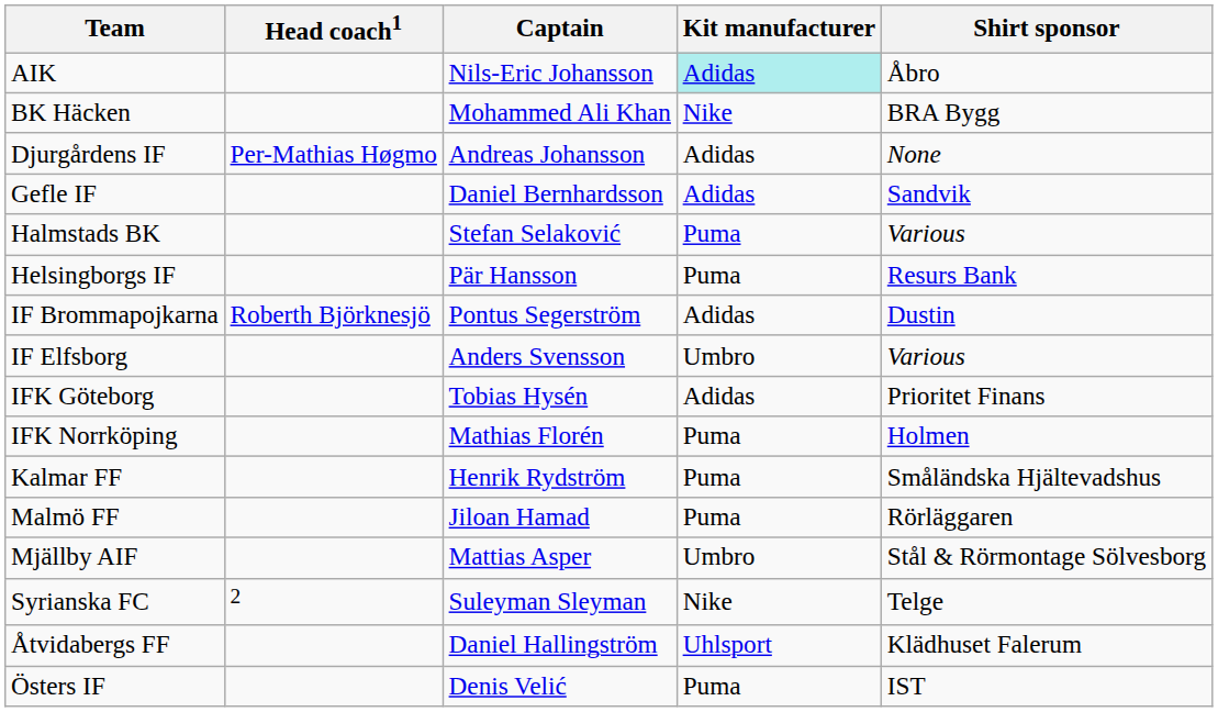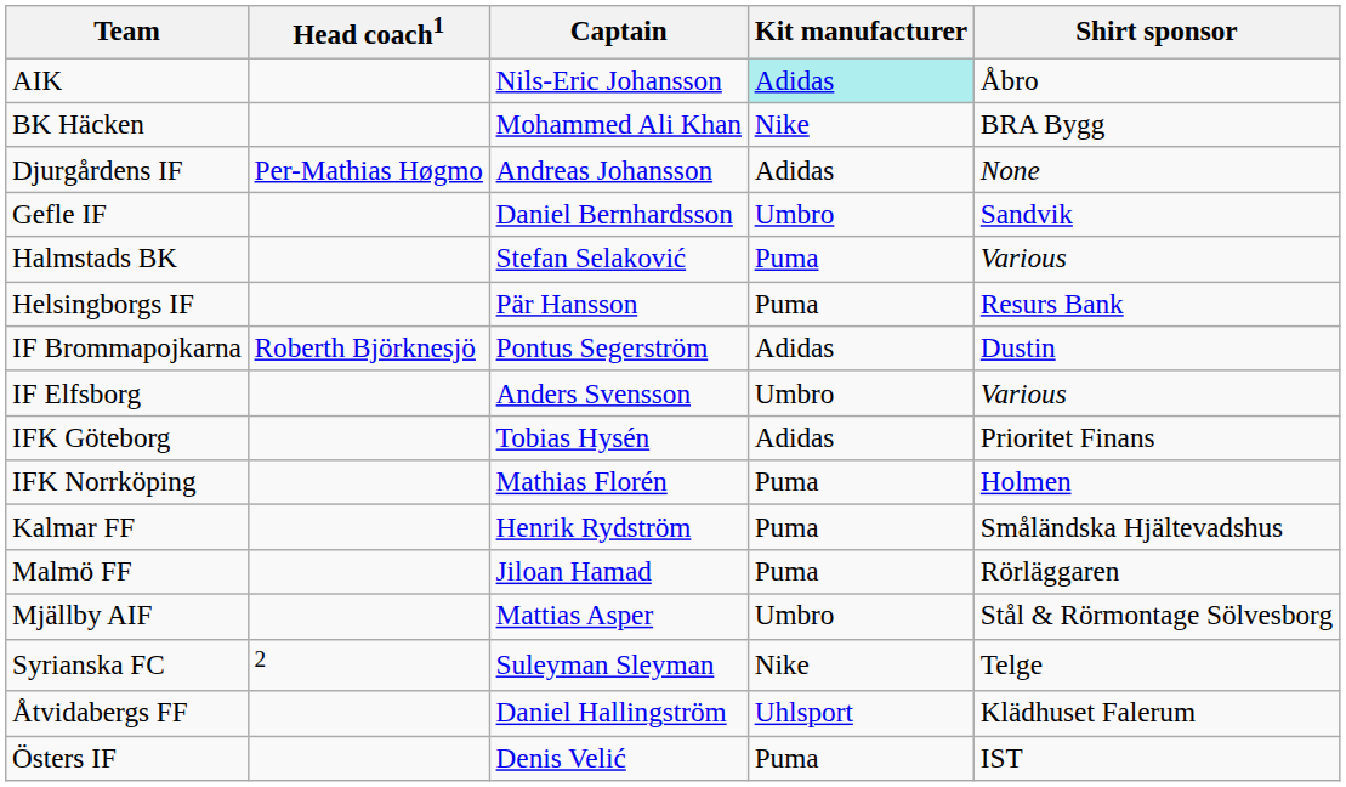Gefle IF | Kit manufacturer: Adidas -> Umbro
